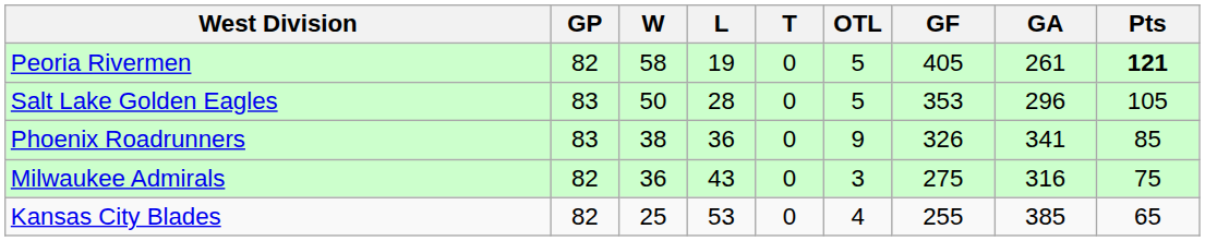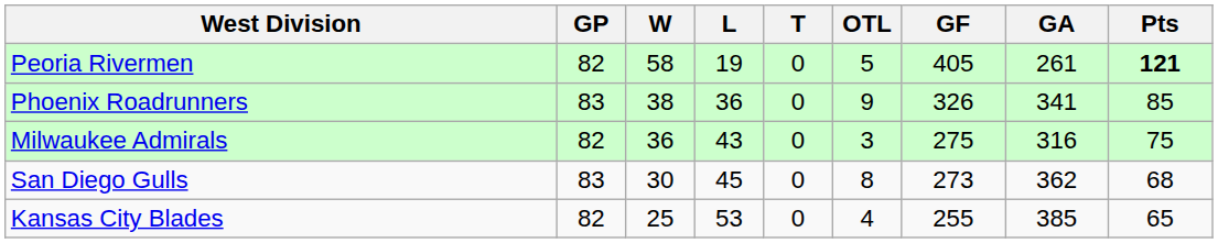- row: Salt Lake Golden Eagles | 83 | 50 | 28 | 0 | 5 | 353 | 296 | 105
+ row: San Diego Gulls | 83 | 30 | 45 | 0 | 8 | 273 | 362 | 68
